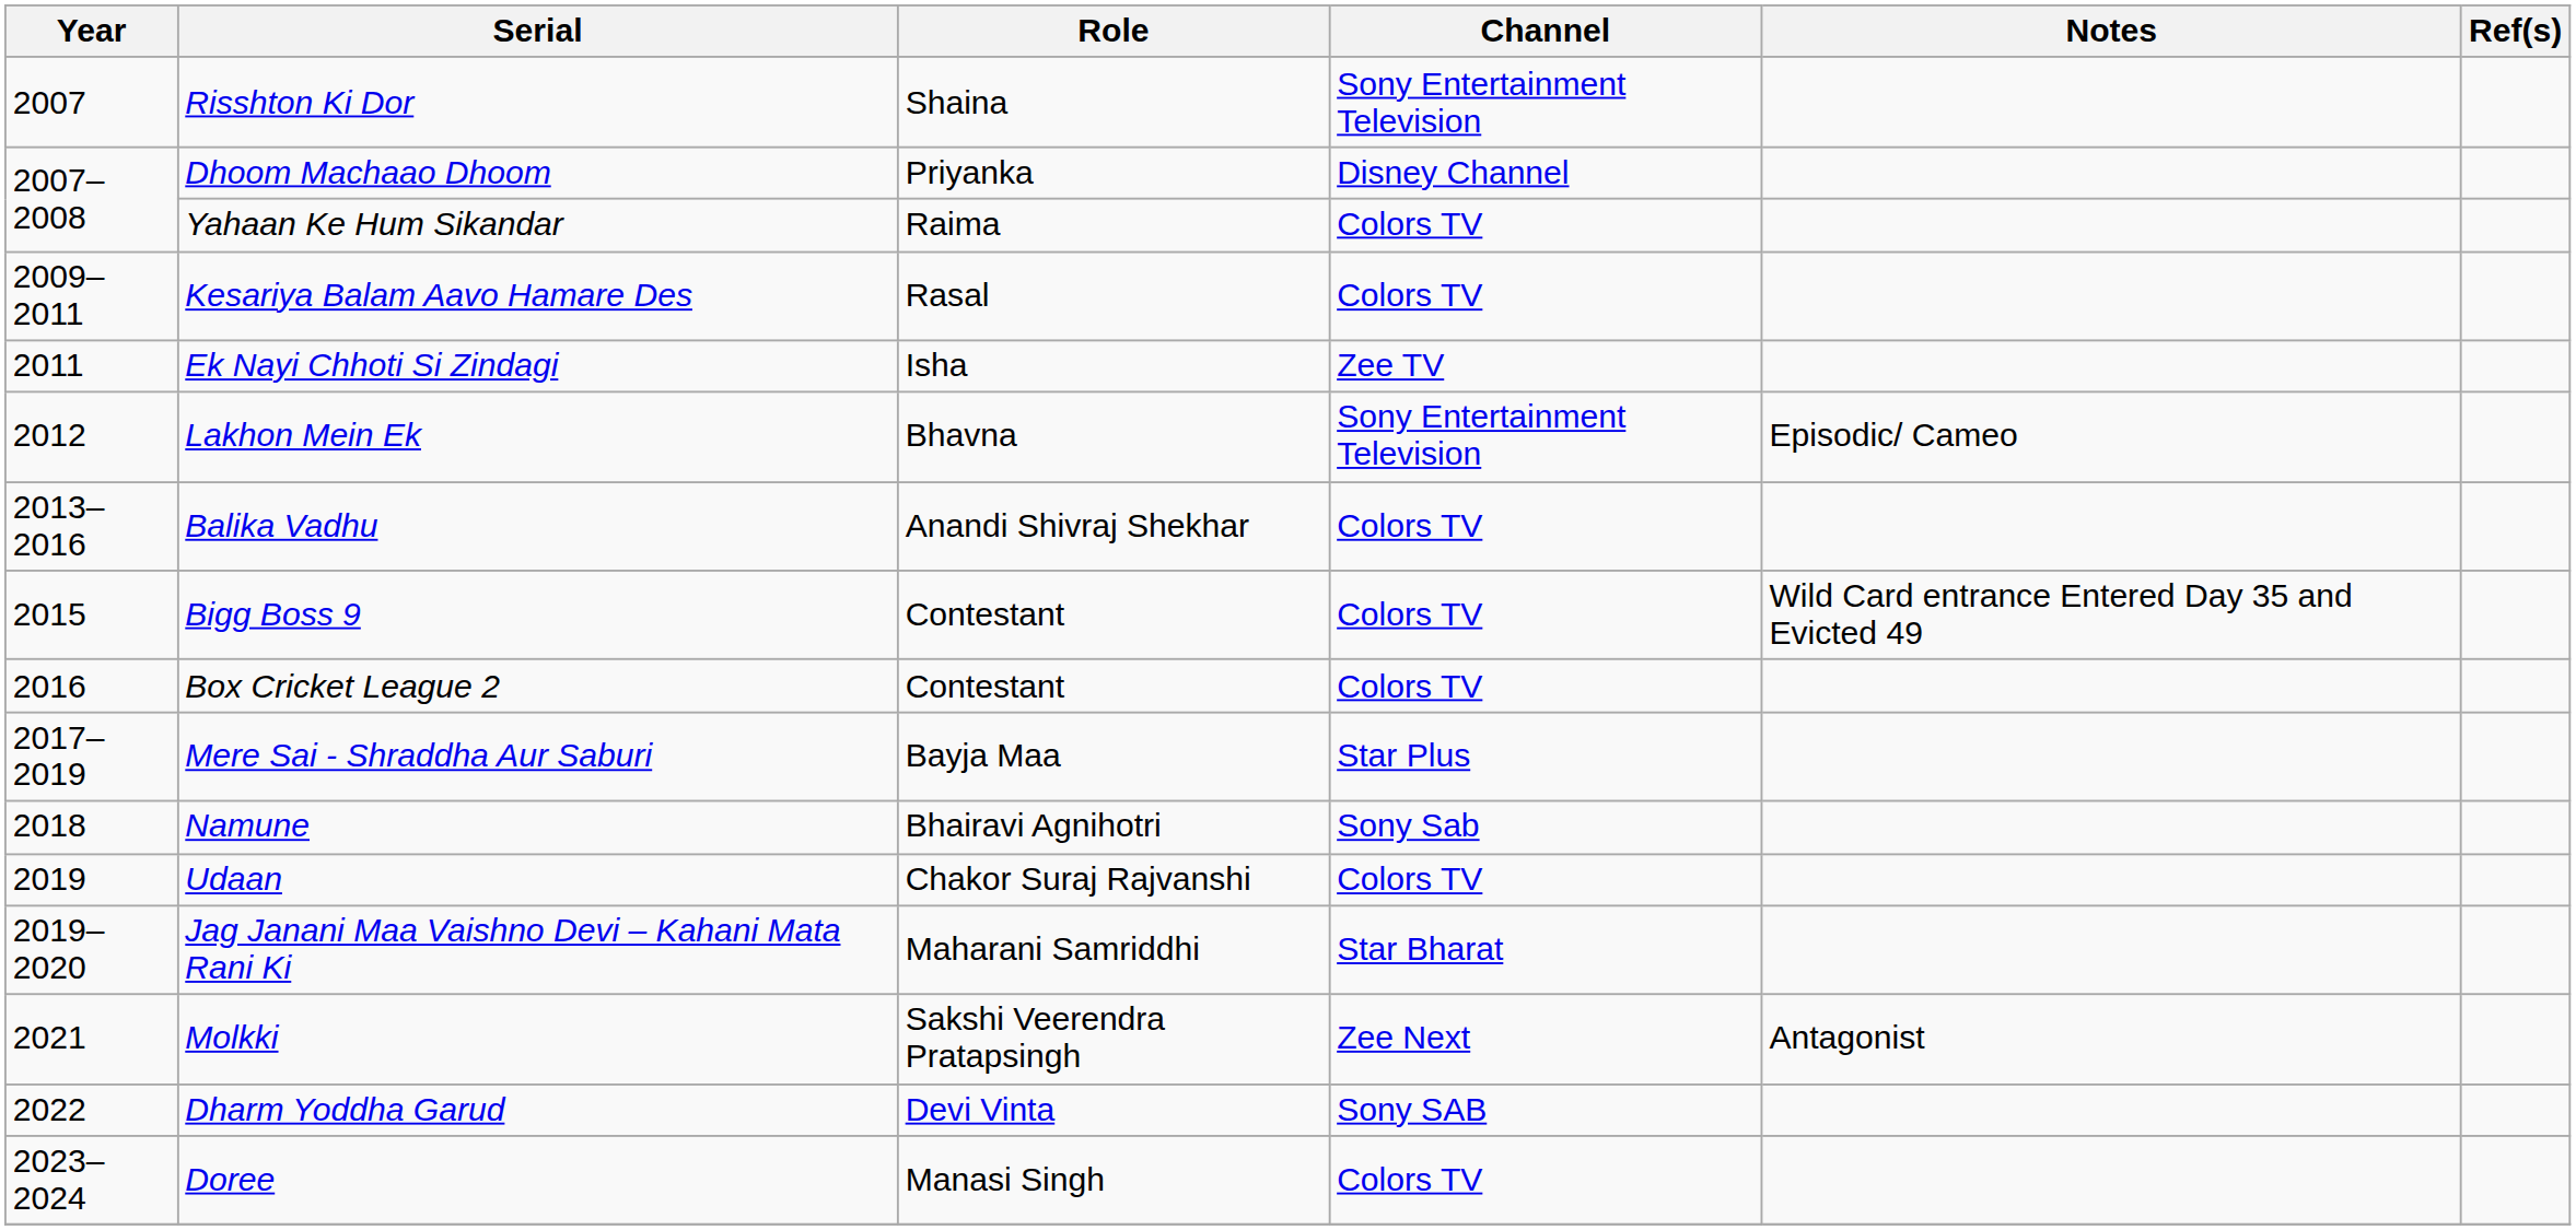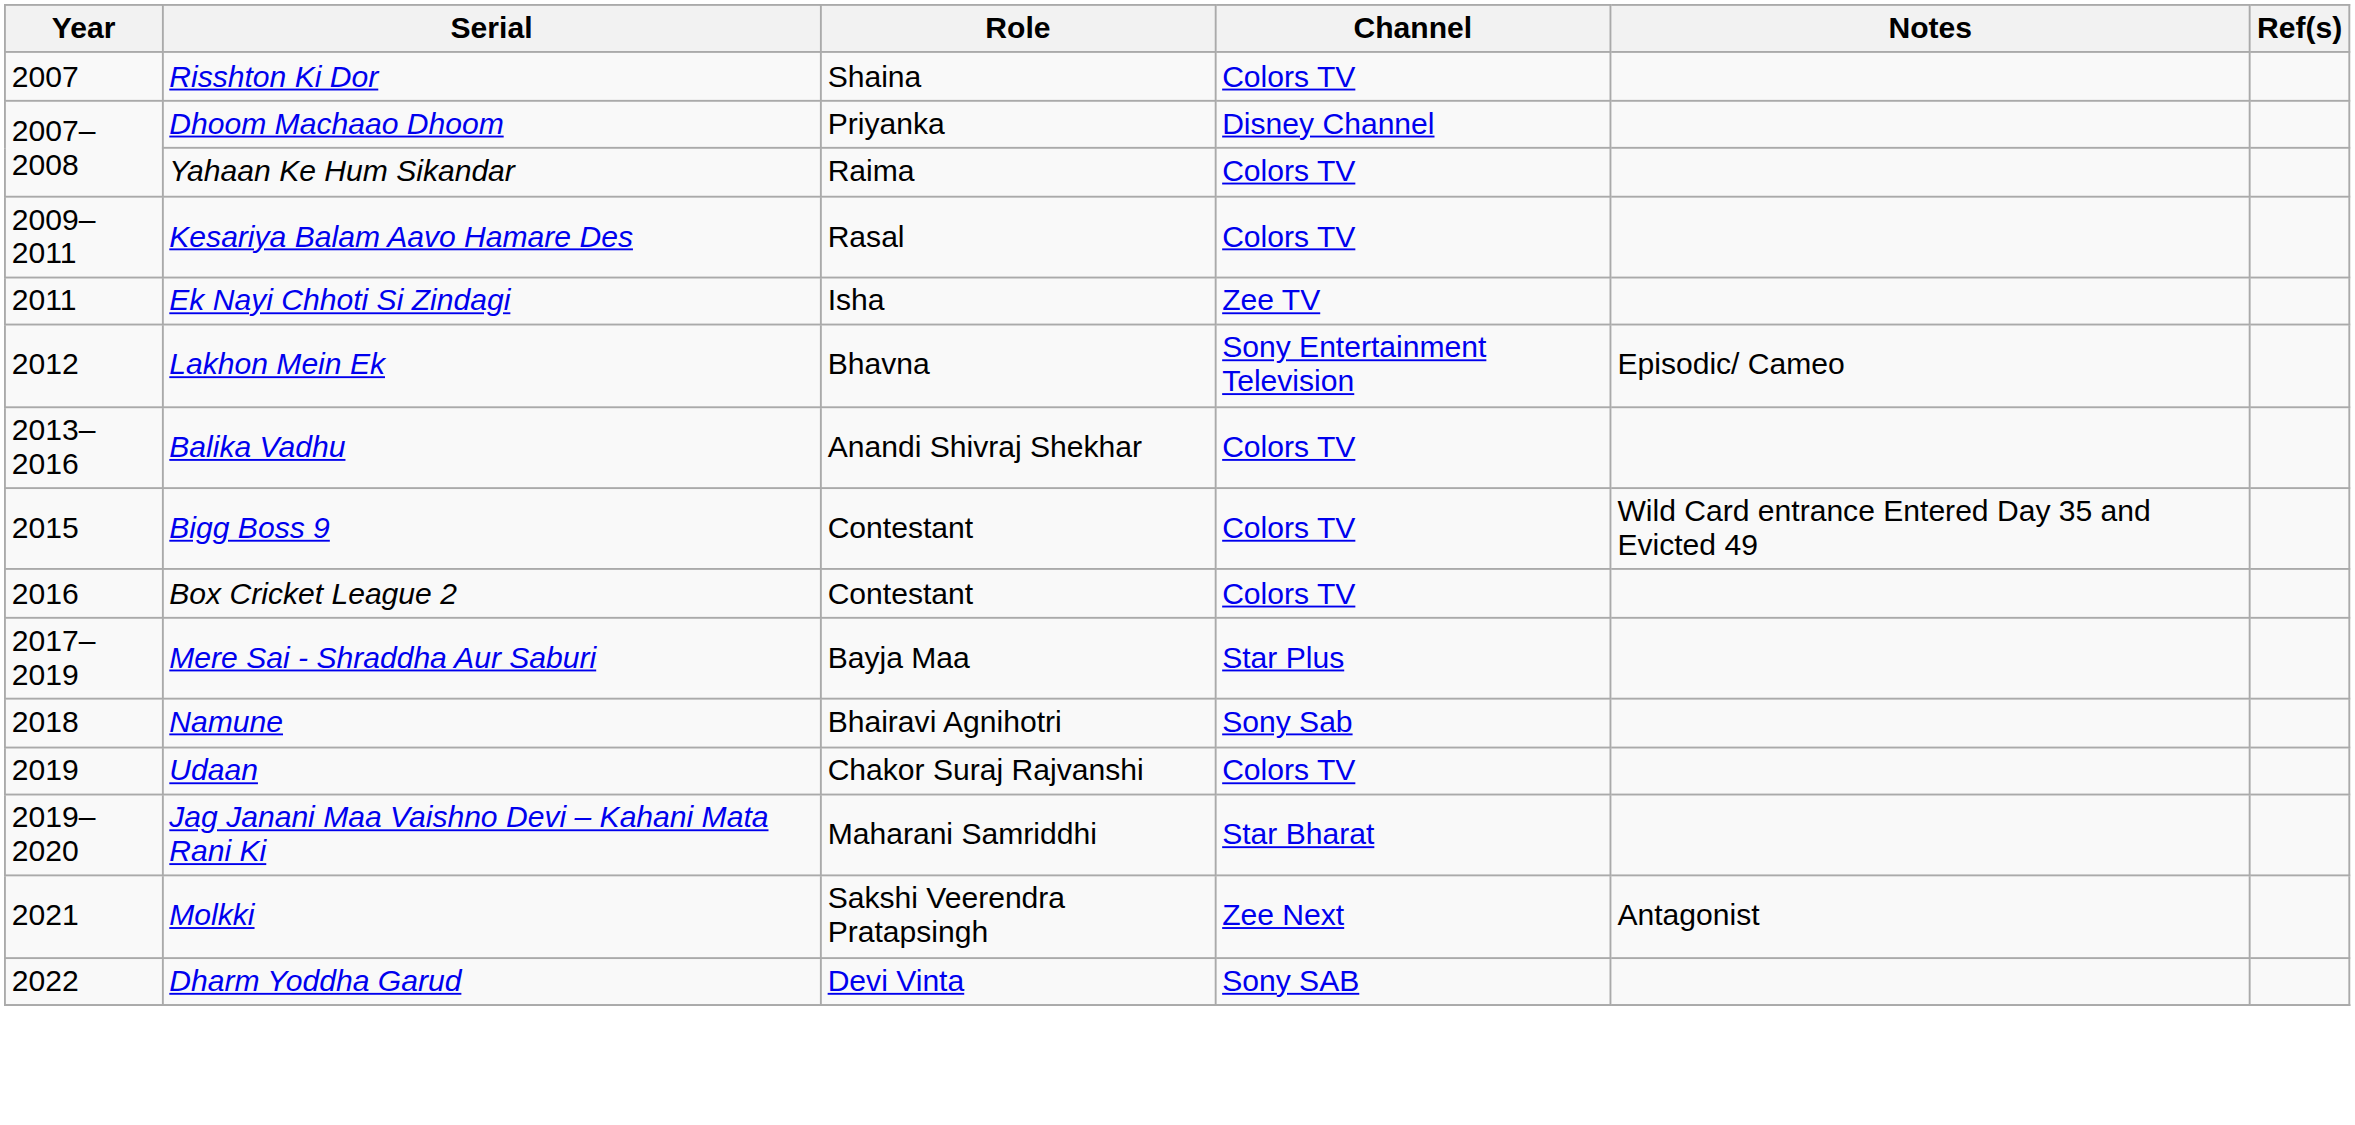Risshton Ki Dor | Channel: Sony Entertainment Television -> Colors TV
- row: 2023–2024 | Doree | Manasi Singh | Colors TV
